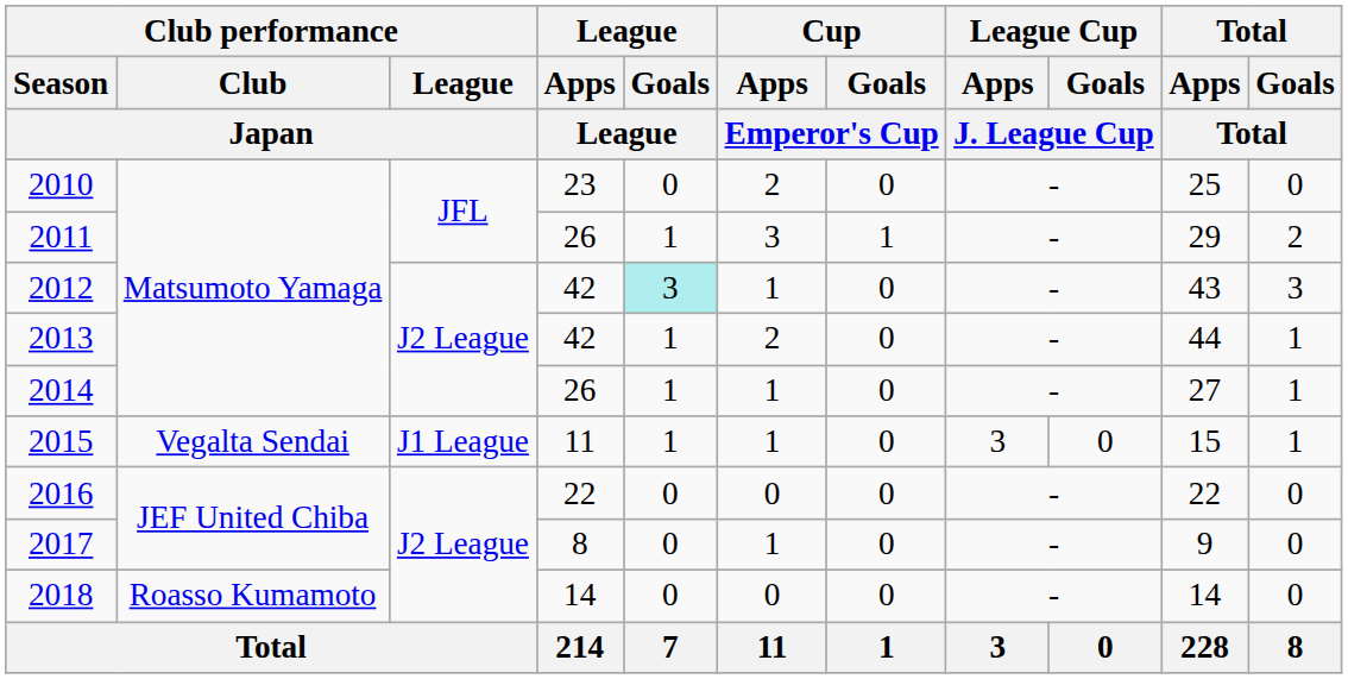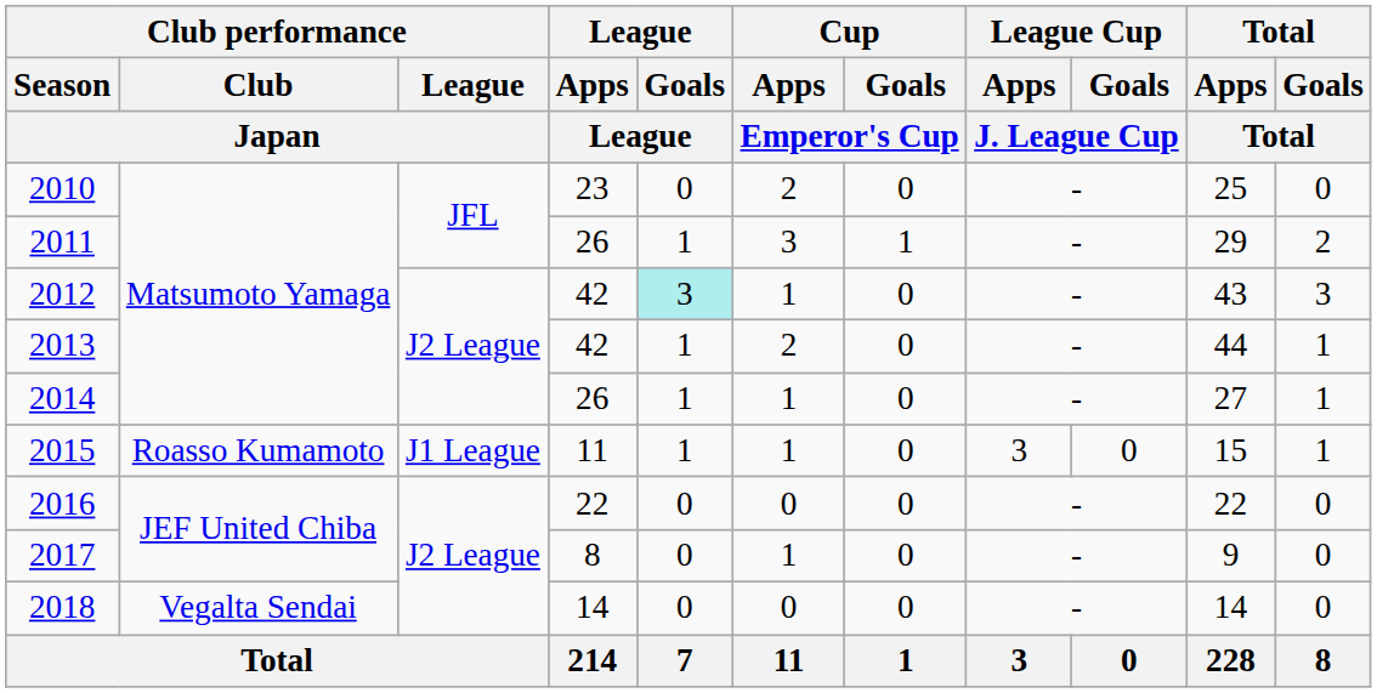2015 | Club performance / Club / Japan: Vegalta Sendai -> Roasso Kumamoto
2018 | Club performance / Club / Japan: Roasso Kumamoto -> Vegalta Sendai
